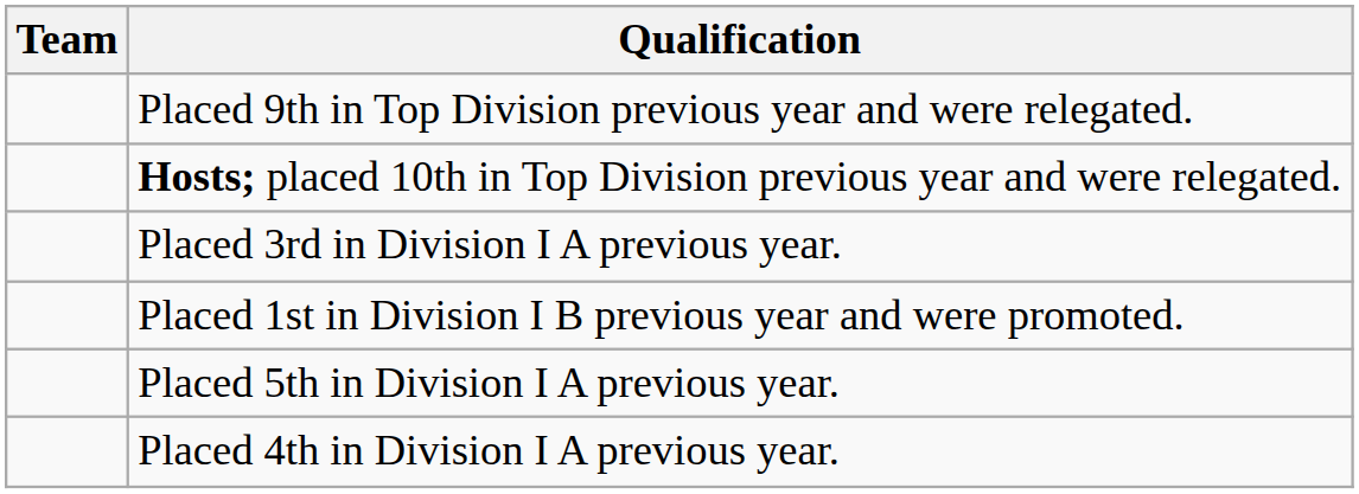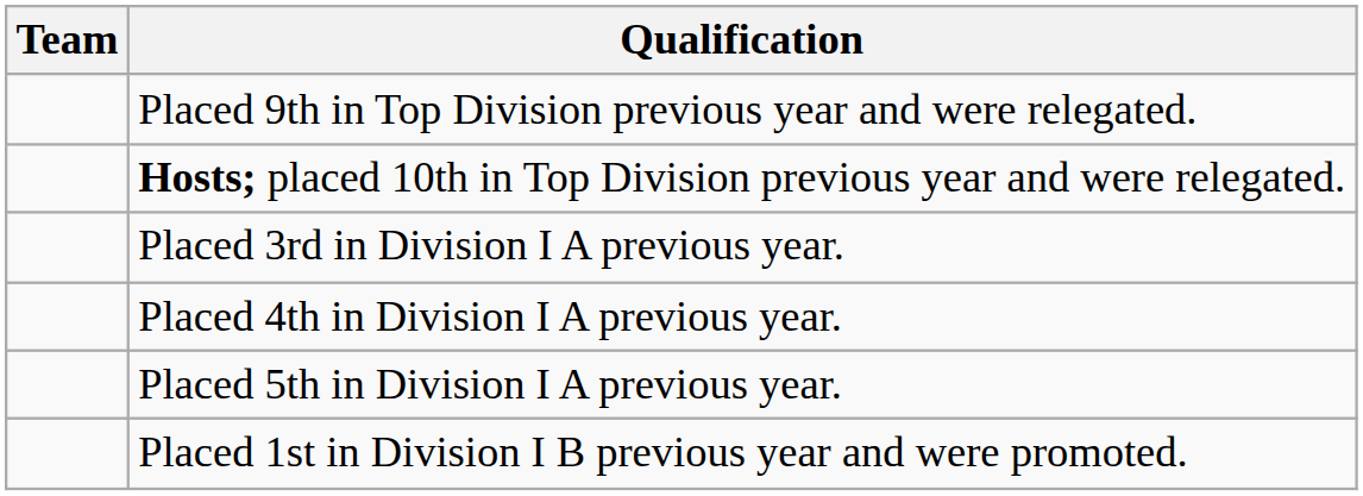rows swapped: Placed 4th in Division I A previous year. <-> Placed 1st in Division I B previous year and were promoted.
